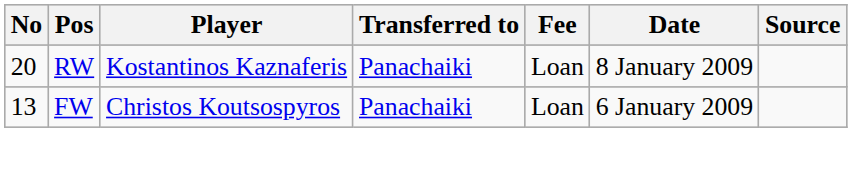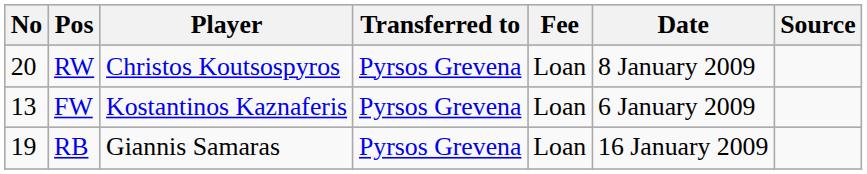RW | Player: Kostantinos Kaznaferis -> Christos Koutsospyros
RW | Transferred to: Panachaiki -> Pyrsos Grevena
FW | Player: Christos Koutsospyros -> Kostantinos Kaznaferis
FW | Transferred to: Panachaiki -> Pyrsos Grevena
+ row: 19 | RB | Giannis Samaras | Pyrsos Grevena | Loan | 16 January 2009
